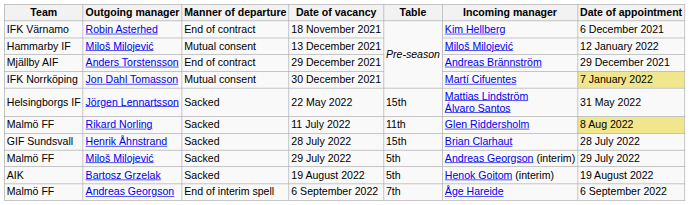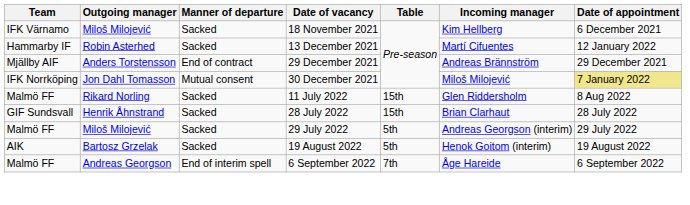18 November 2021 | Outgoing manager: Robin Asterhed -> Miloš Milojević
18 November 2021 | Manner of departure: End of contract -> Sacked
13 December 2021 | Outgoing manager: Miloš Milojević -> Robin Asterhed
13 December 2021 | Manner of departure: Mutual consent -> Sacked
13 December 2021 | Incoming manager: Miloš Milojević -> Martí Cifuentes
30 December 2021 | Incoming manager: Martí Cifuentes -> Miloš Milojević
- row: Helsingborgs IF | Jörgen Lennartsson | Sacked | 22 May 2022 | 15th | Mattias Lindström Álvaro Santos | 31 May 2022
11 July 2022 | Table: 11th -> 15th
11 July 2022 | Date of appointment: khaki background -> no background
